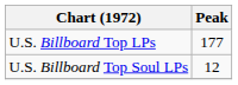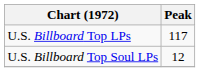U.S. Billboard Top LPs | Peak: 177 -> 117
